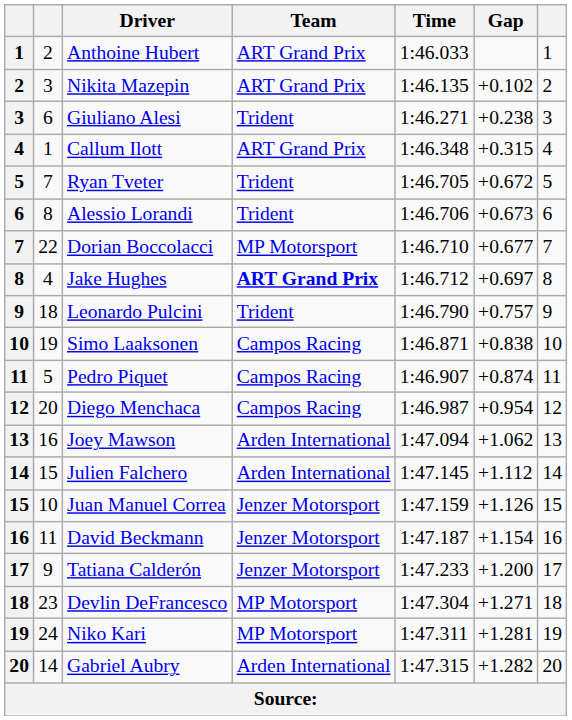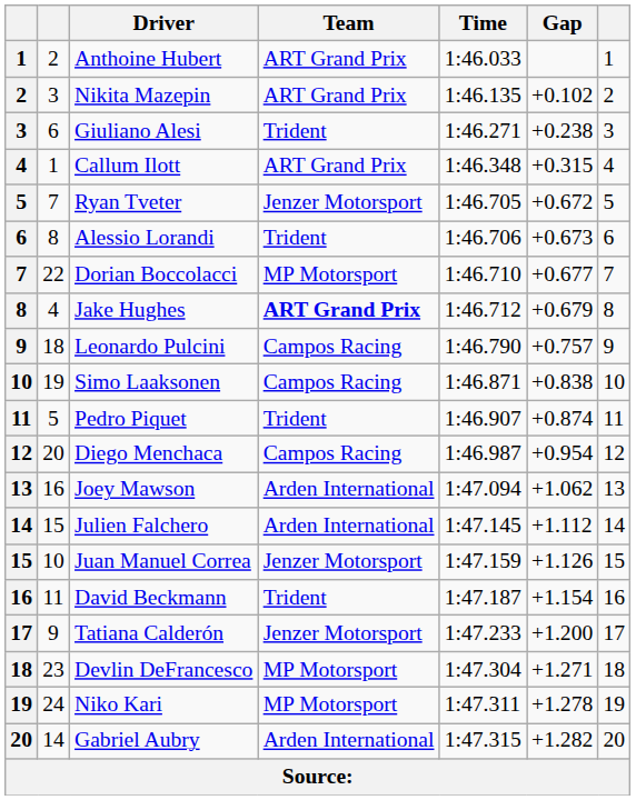Ryan Tveter | Team: Trident -> Jenzer Motorsport
Jake Hughes | Gap: +0.697 -> +0.679
Leonardo Pulcini | Team: Trident -> Campos Racing
Pedro Piquet | Team: Campos Racing -> Trident
David Beckmann | Team: Jenzer Motorsport -> Trident
Niko Kari | Gap: +1.281 -> +1.278
